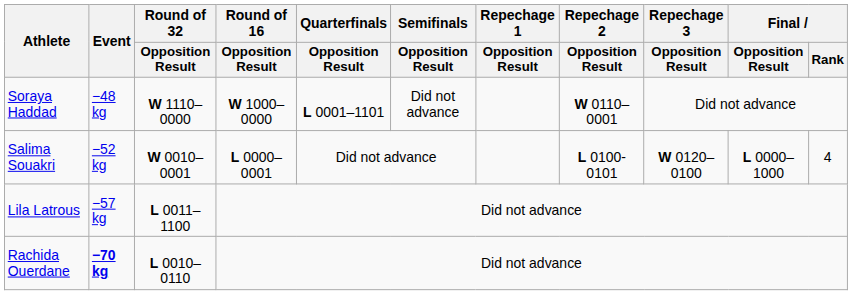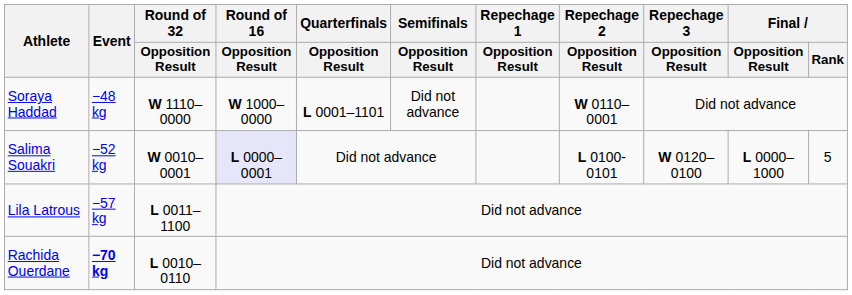Salima Souakri | Round of 16 / Opposition Result: no background -> lavender background
Salima Souakri | Final / Rank: 4 -> 5
